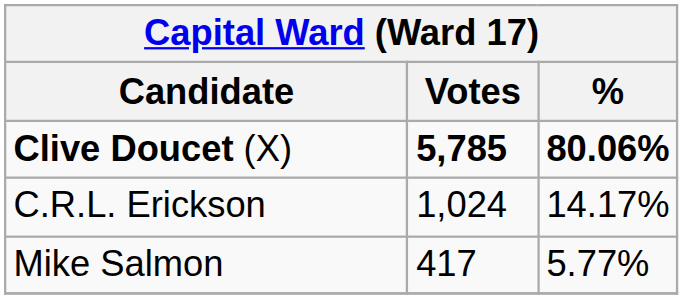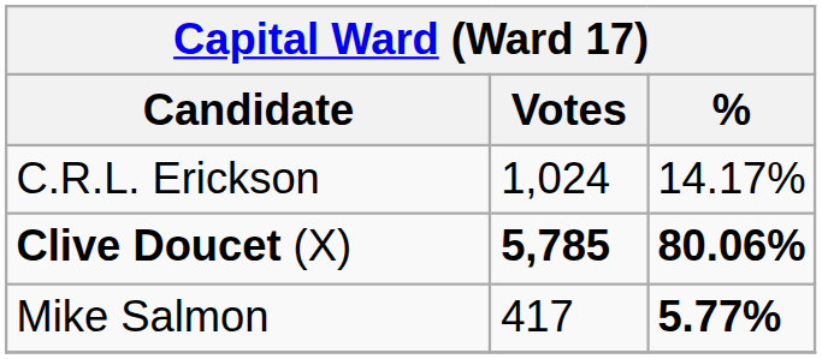rows swapped: Clive Doucet (X) <-> C.R.L. Erickson
Mike Salmon | %: normal -> bold
